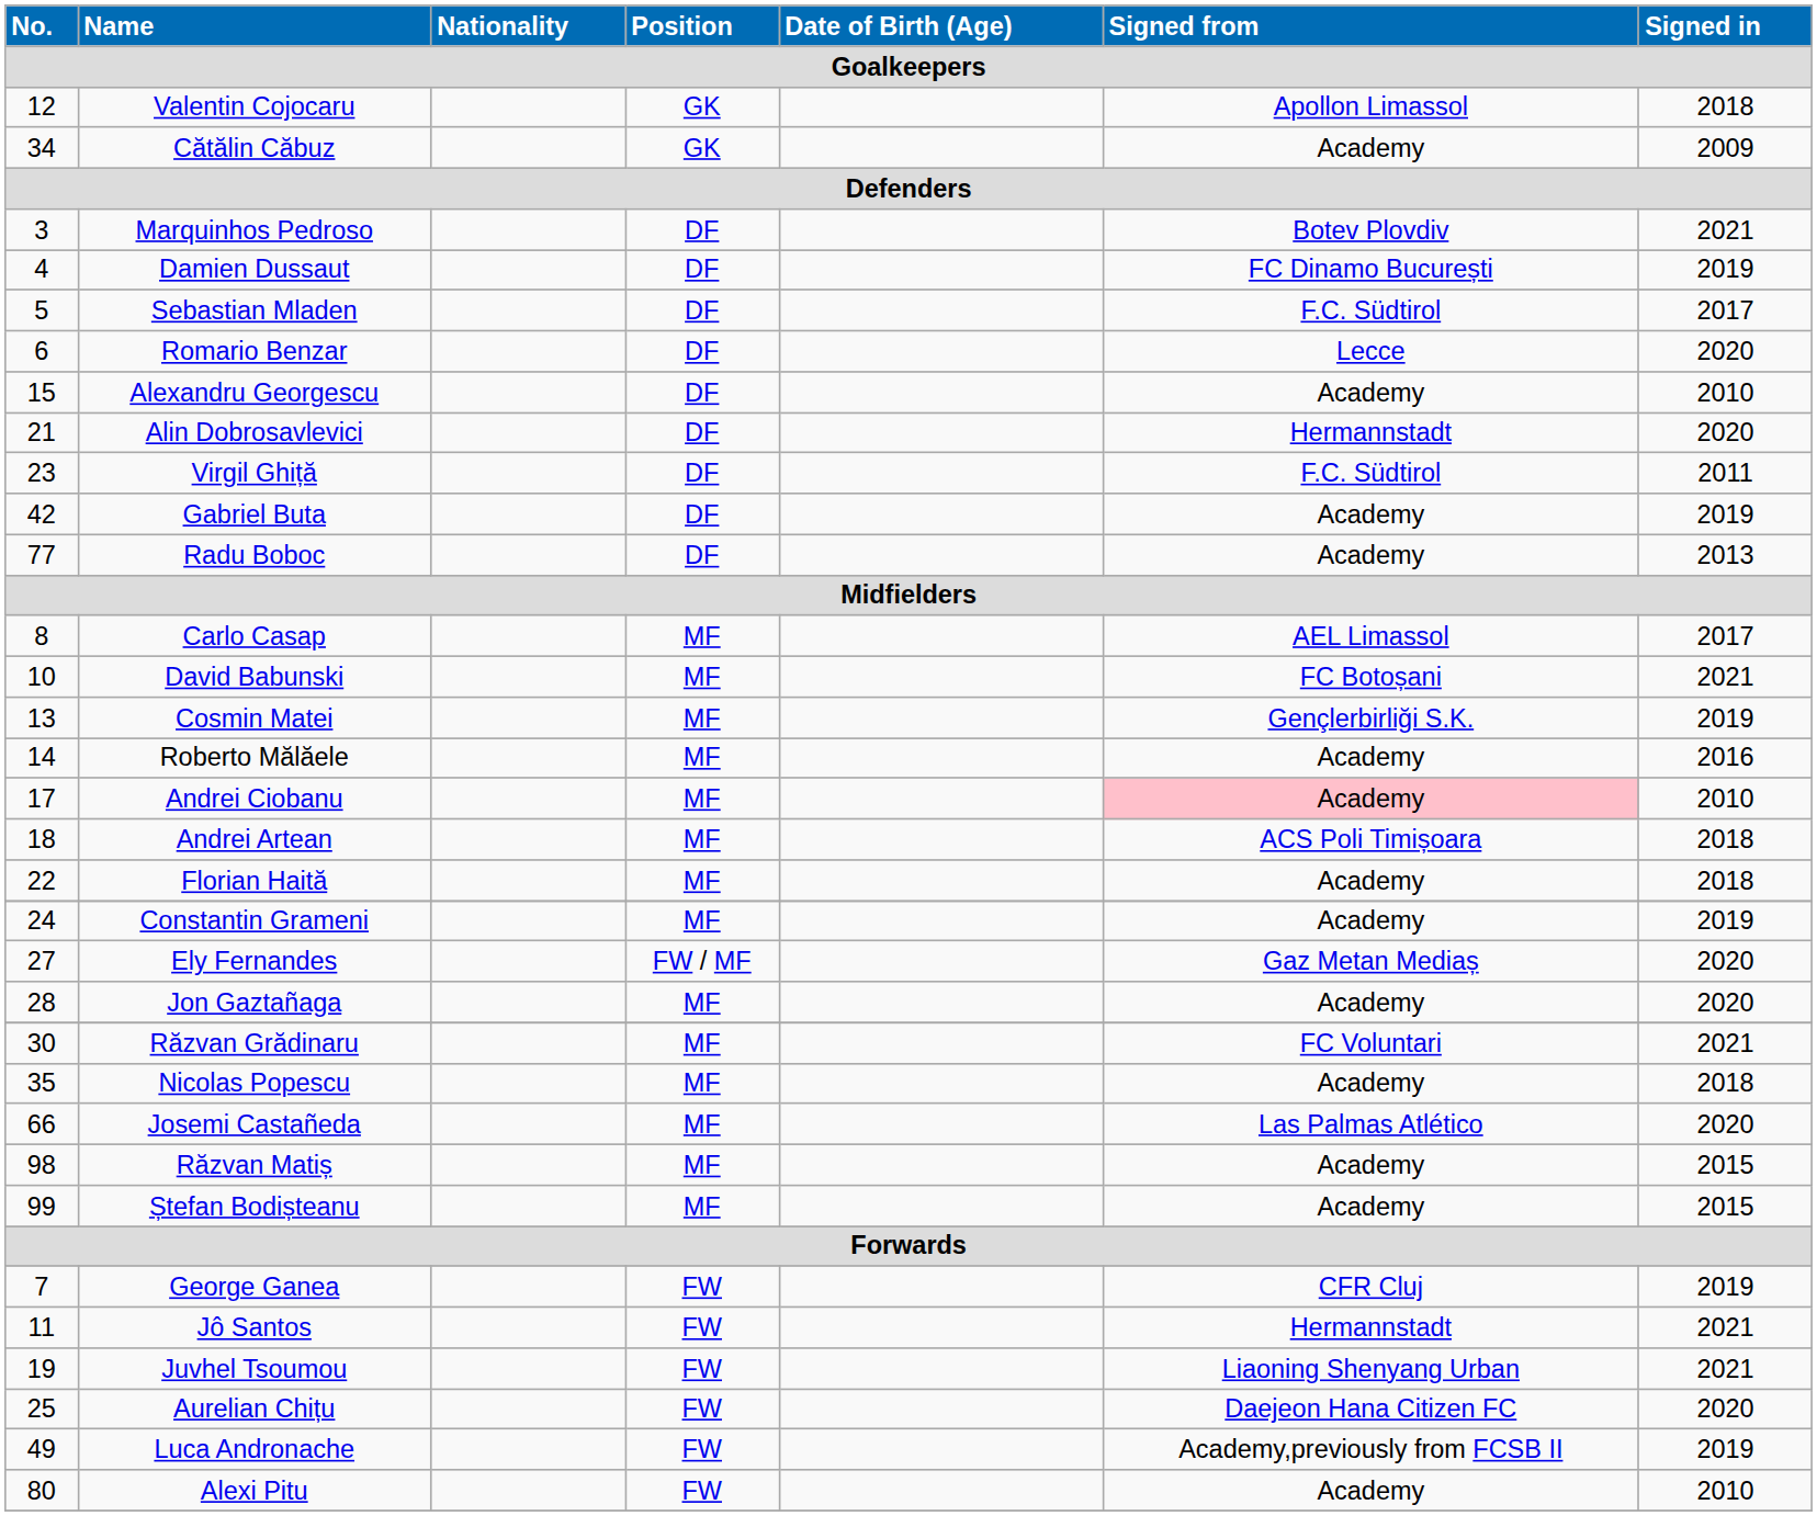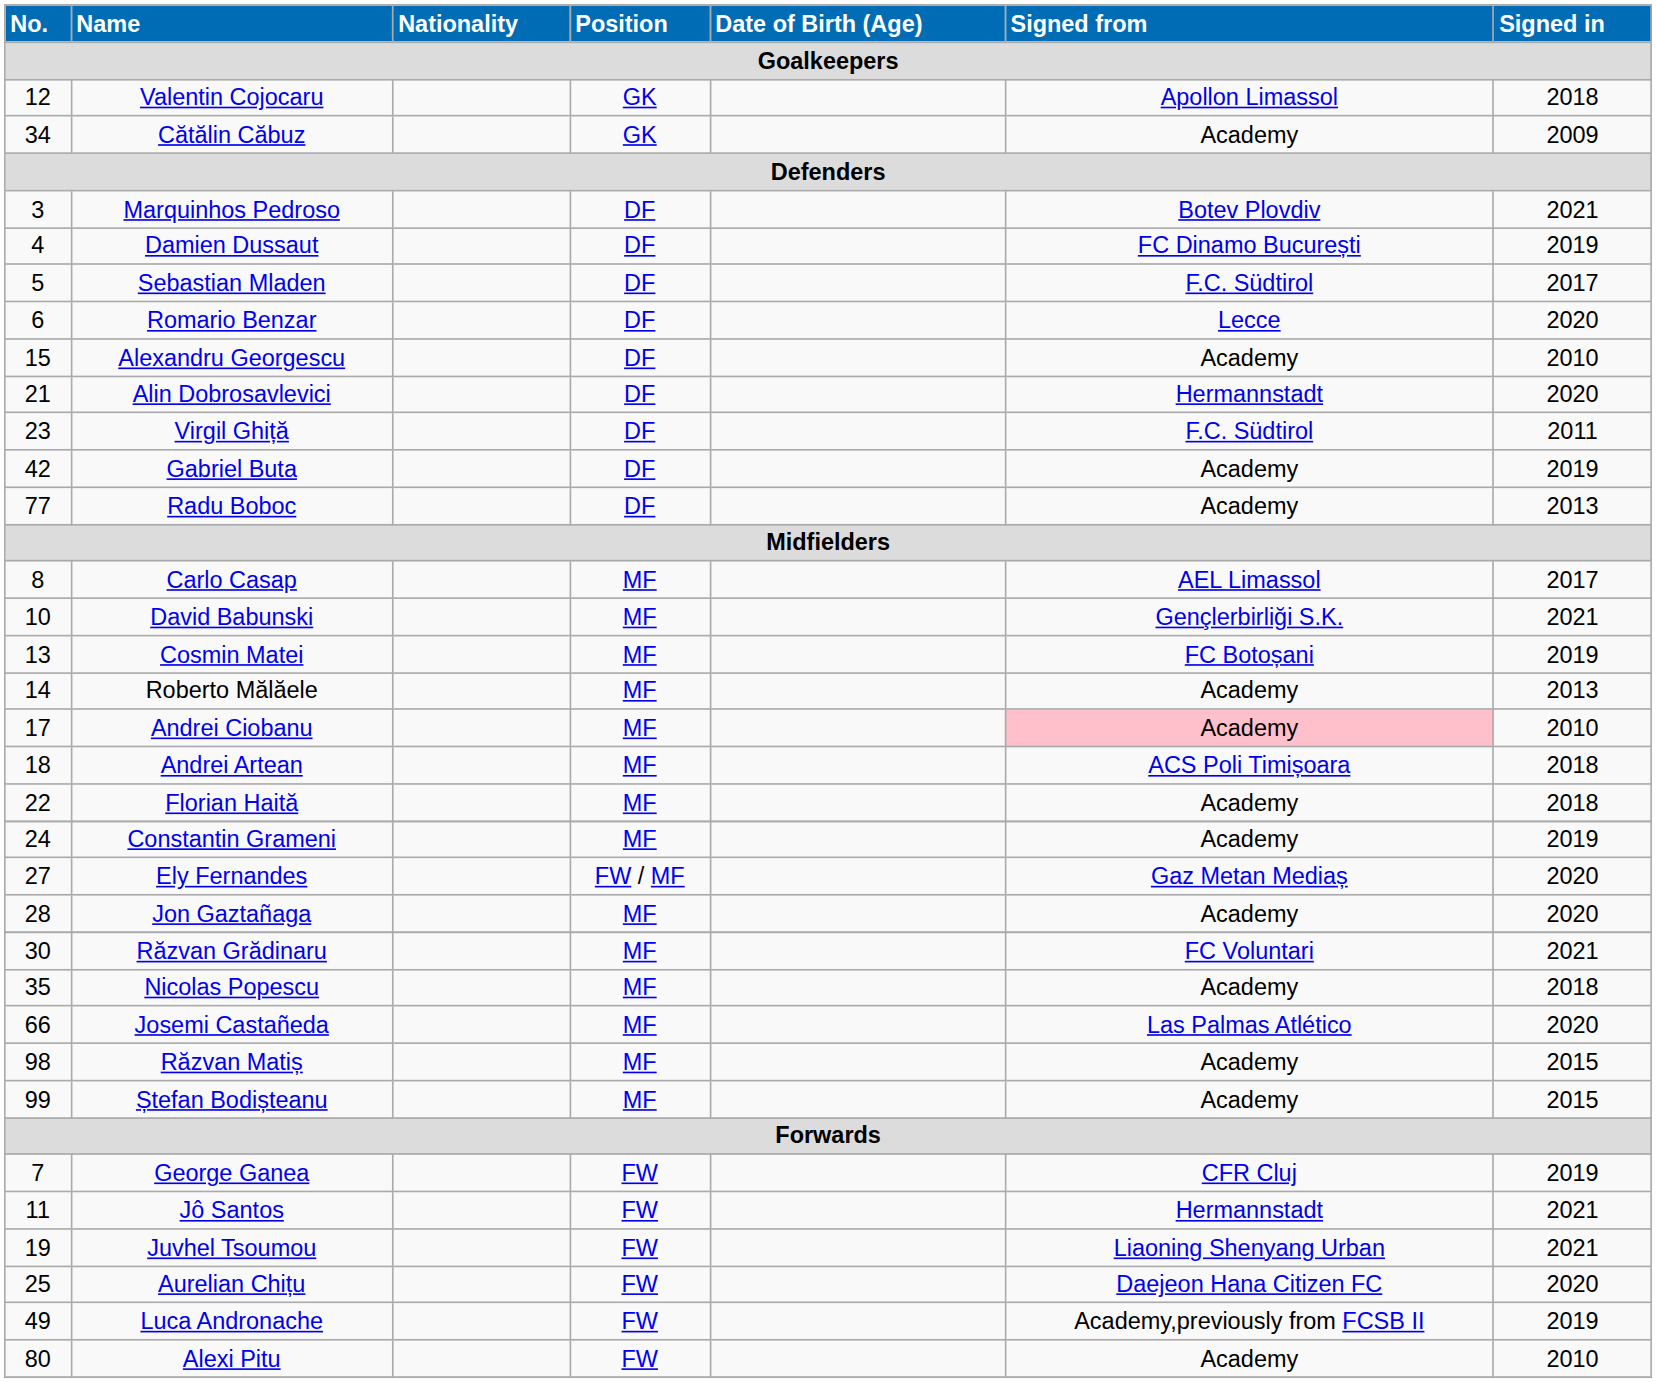David Babunski | Signed from: FC Botoșani -> Gençlerbirliği S.K.
Cosmin Matei | Signed from: Gençlerbirliği S.K. -> FC Botoșani
Roberto Mălăele | Signed in: 2016 -> 2013
